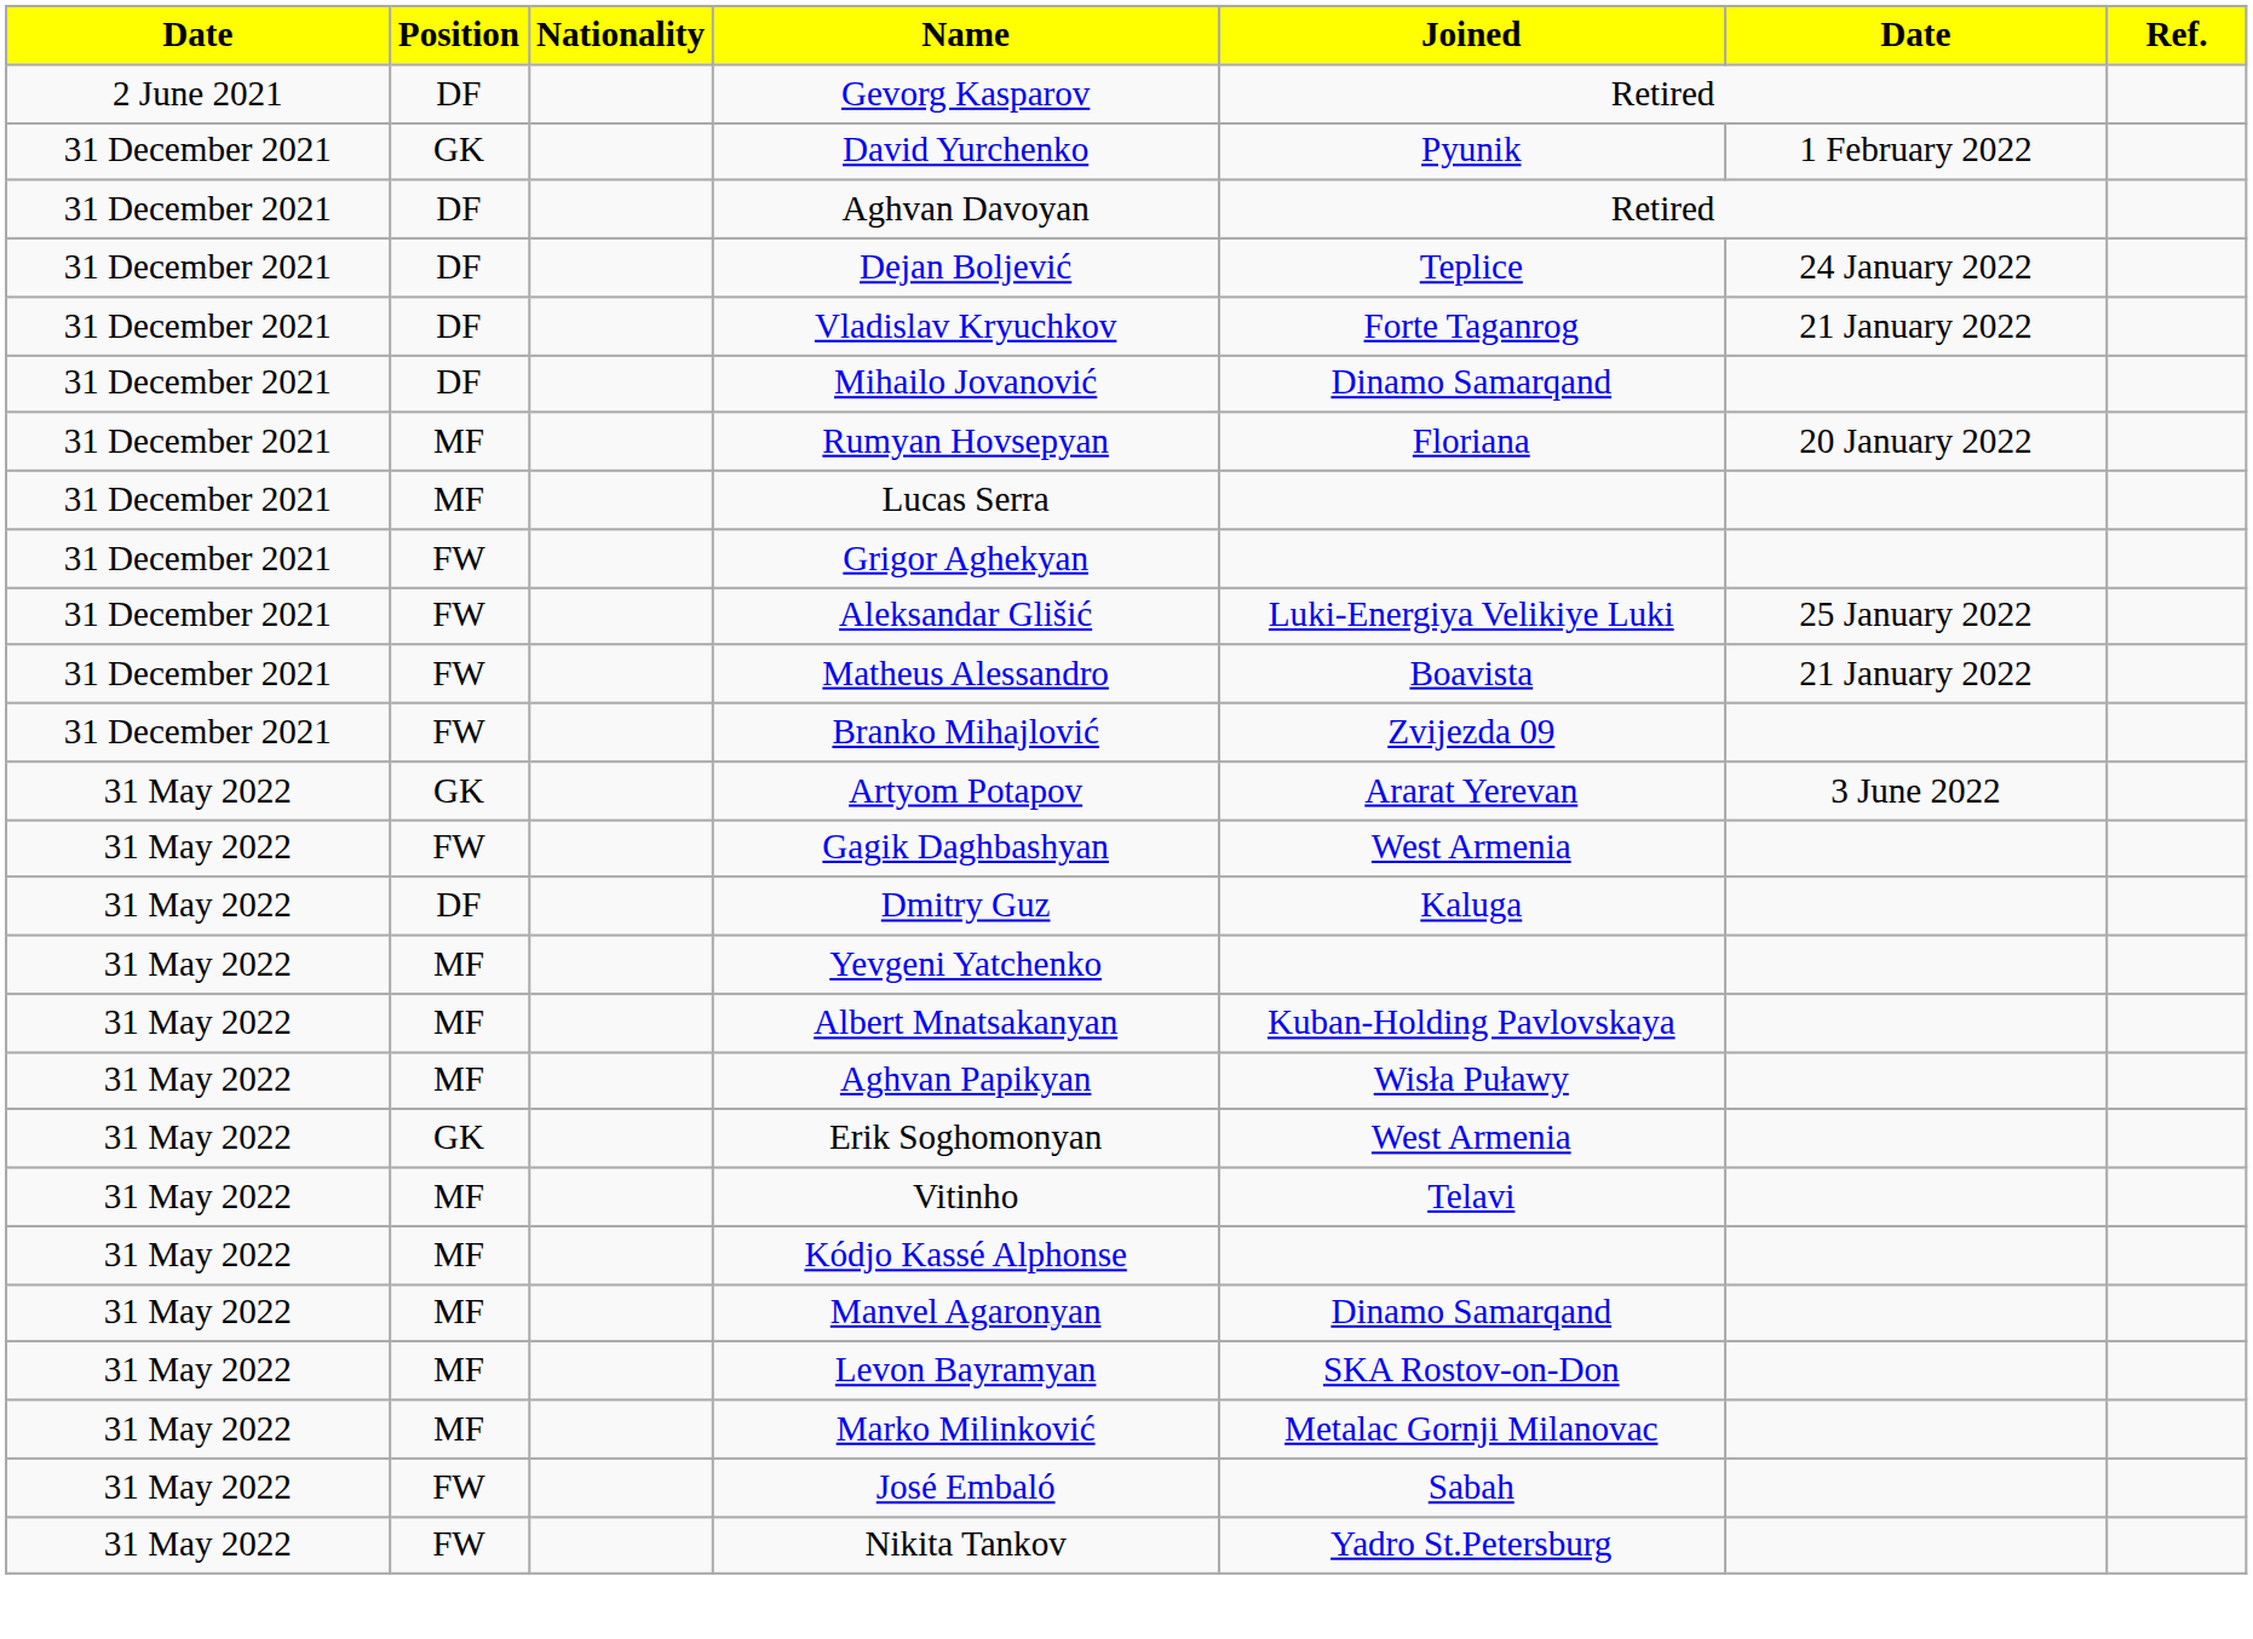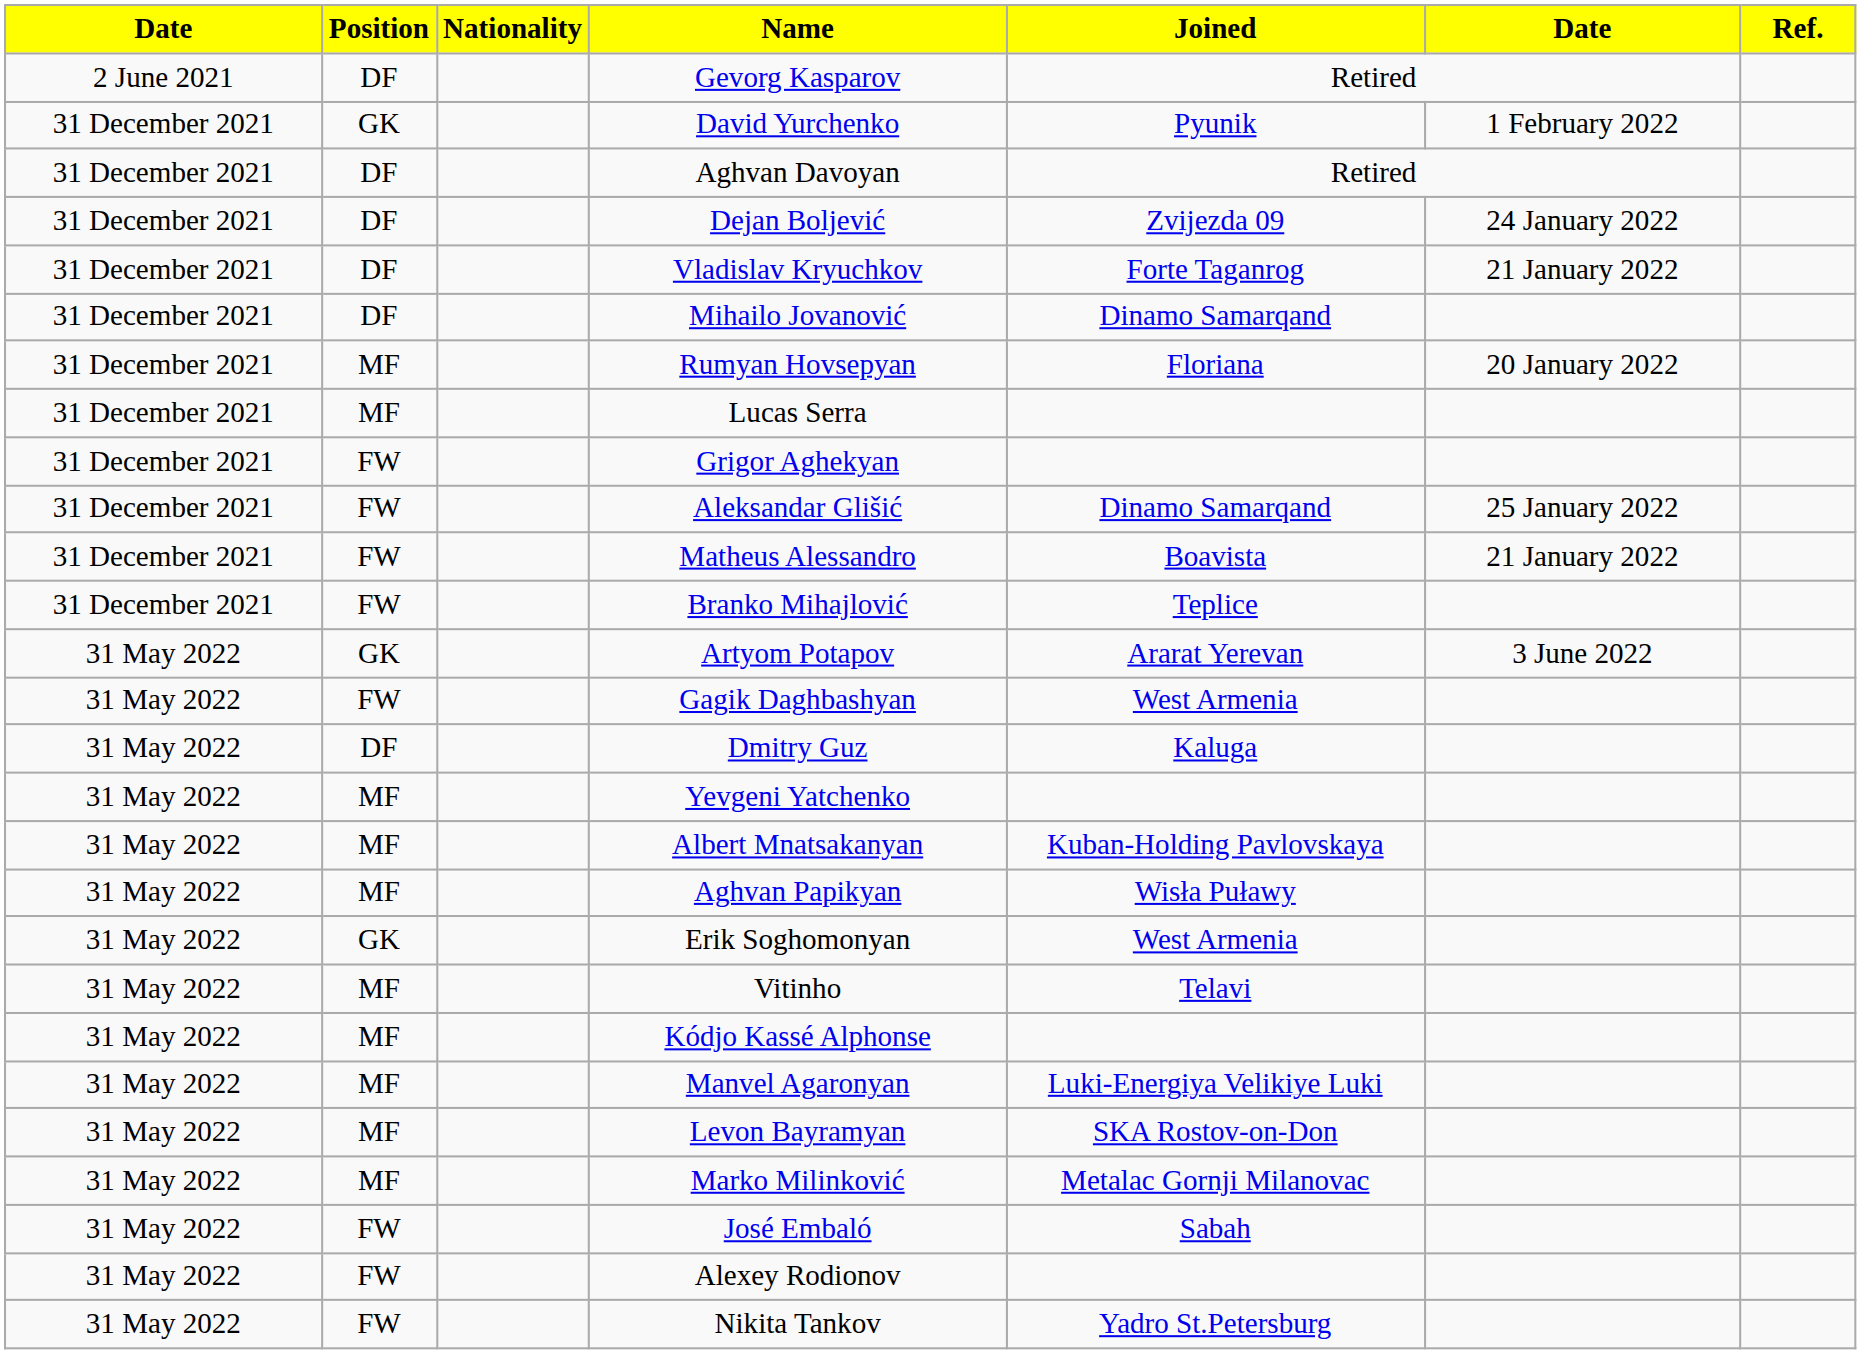Dejan Boljević | Joined: Teplice -> Zvijezda 09
Aleksandar Glišić | Joined: Luki-Energiya Velikiye Luki -> Dinamo Samarqand
Branko Mihajlović | Joined: Zvijezda 09 -> Teplice
Manvel Agaronyan | Joined: Dinamo Samarqand -> Luki-Energiya Velikiye Luki
+ row: 31 May 2022 | FW | Alexey Rodionov
